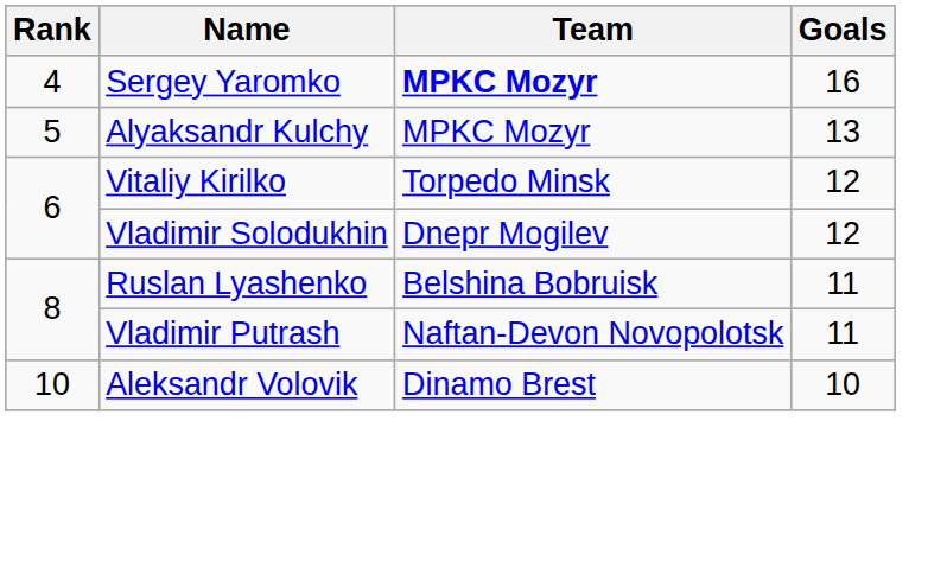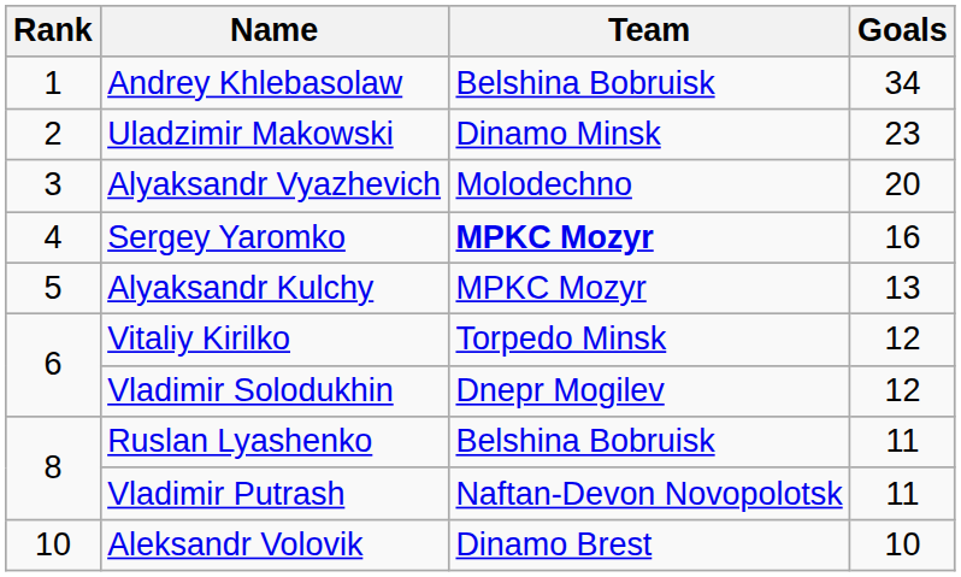+ row: 1 | Andrey Khlebasolaw | Belshina Bobruisk | 34
+ row: 2 | Uladzimir Makowski | Dinamo Minsk | 23
+ row: 3 | Alyaksandr Vyazhevich | Molodechno | 20
